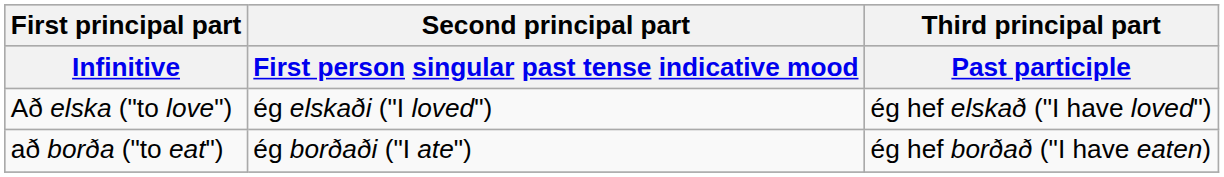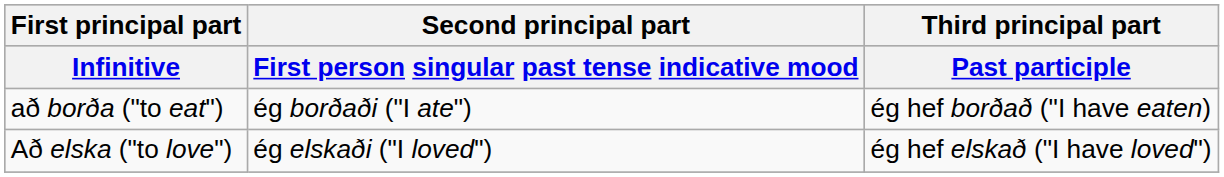rows swapped: að borða ("to eat") <-> Að elska ("to love")
